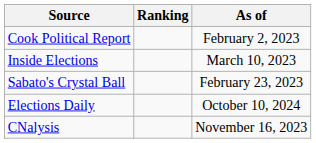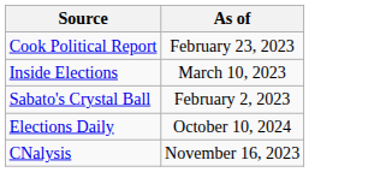- column: Ranking
Cook Political Report | As of: February 2, 2023 -> February 23, 2023
Sabato's Crystal Ball | As of: February 23, 2023 -> February 2, 2023
